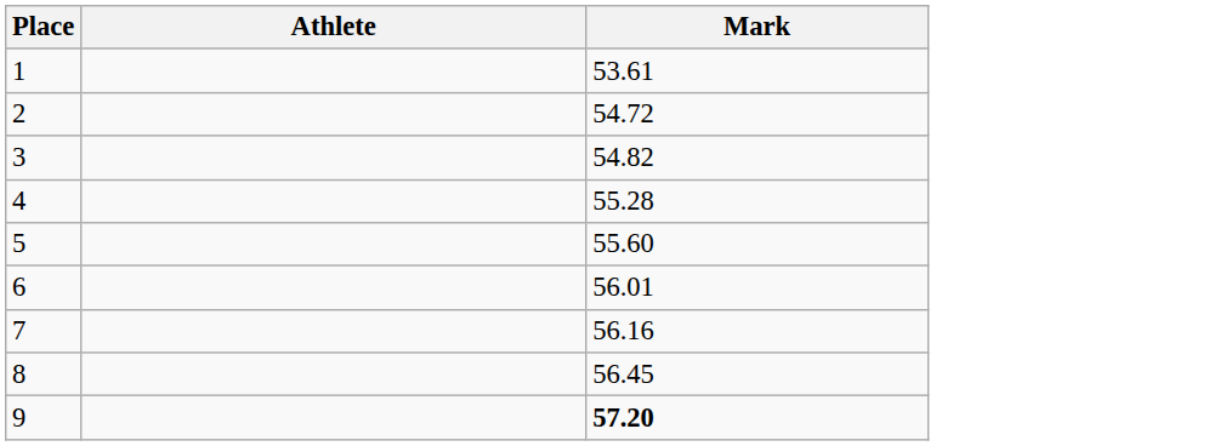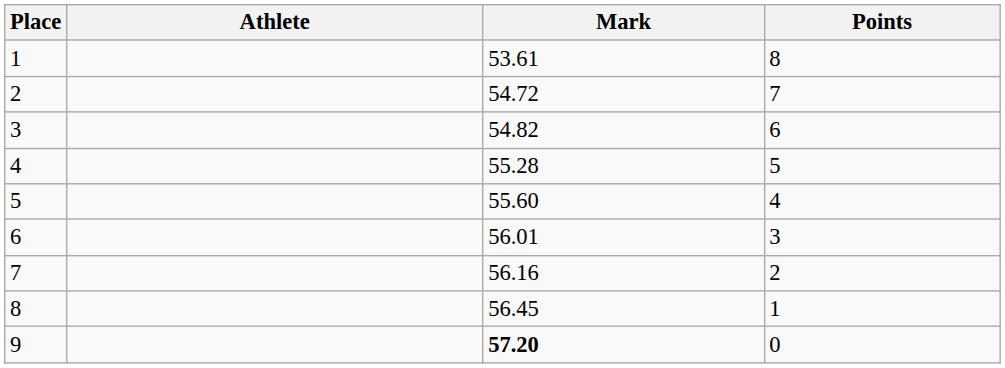+ column: Points | 8 | 7 | 6 | 5 | 4 | 3 | 2 | 1 | 0
